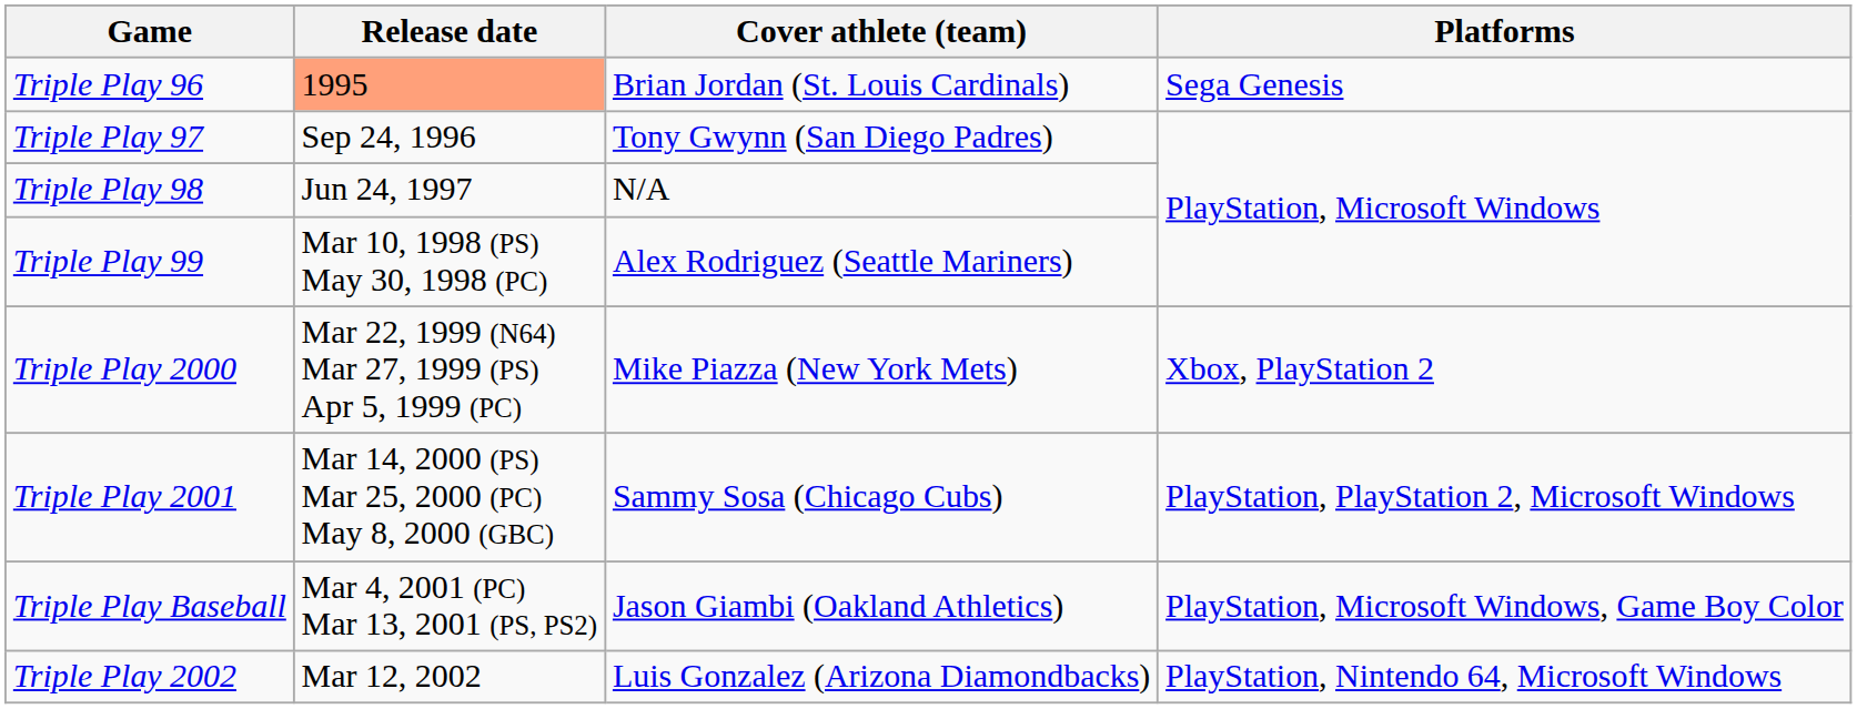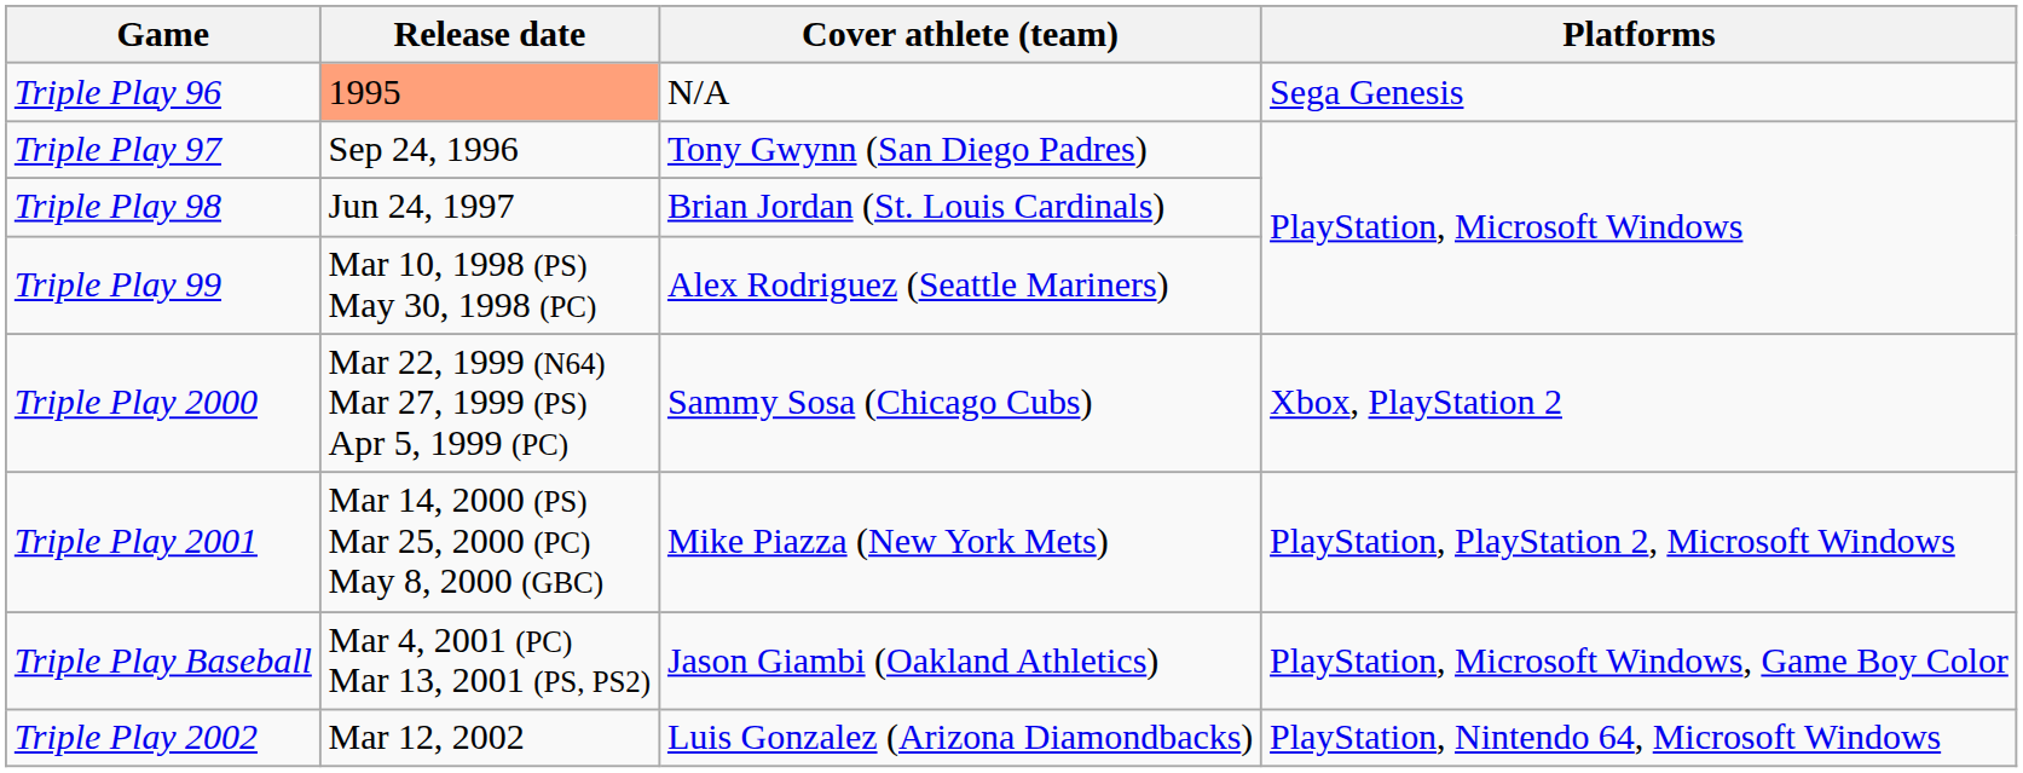Triple Play 96 | Cover athlete (team): Brian Jordan (St. Louis Cardinals) -> N/A
Triple Play 98 | Cover athlete (team): N/A -> Brian Jordan (St. Louis Cardinals)
Triple Play 2000 | Cover athlete (team): Mike Piazza (New York Mets) -> Sammy Sosa (Chicago Cubs)
Triple Play 2001 | Cover athlete (team): Sammy Sosa (Chicago Cubs) -> Mike Piazza (New York Mets)
